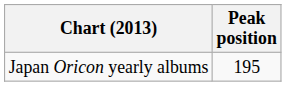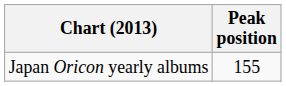Japan Oricon yearly albums | Peak position: 195 -> 155
